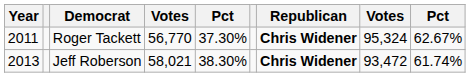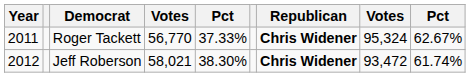Roger Tackett | column 5: 37.30% -> 37.33%
Jeff Roberson | Year: 2013 -> 2012
